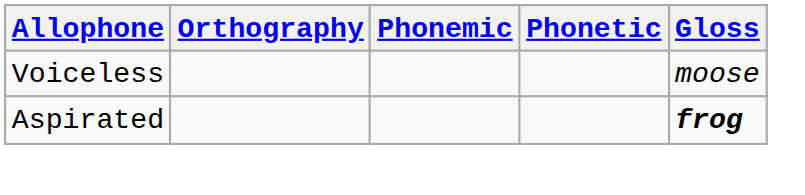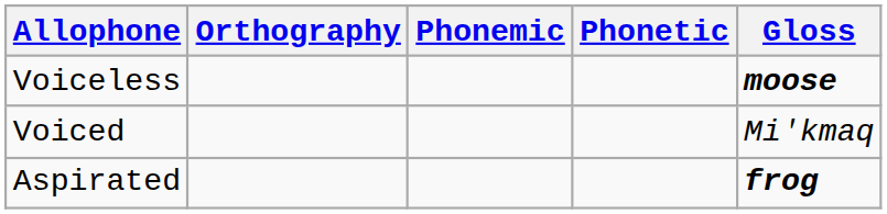Voiceless | Gloss: normal -> bold
+ row: Voiced | Miꞌkmaq
